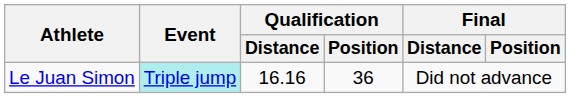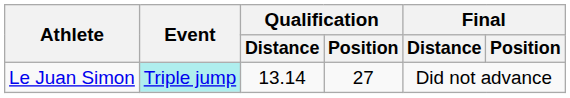Le Juan Simon | Qualification / Distance: 16.16 -> 13.14
Le Juan Simon | Qualification / Position: 36 -> 27
